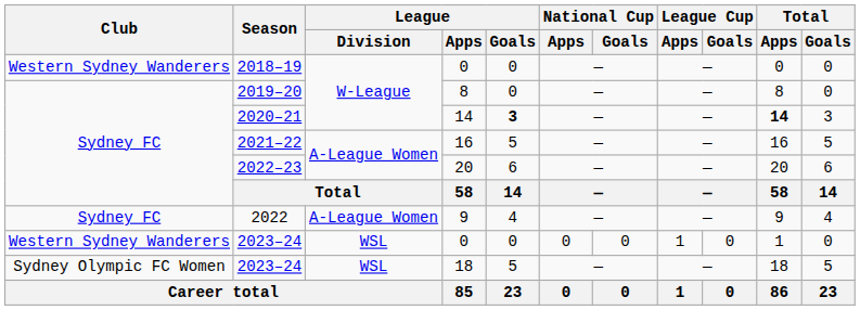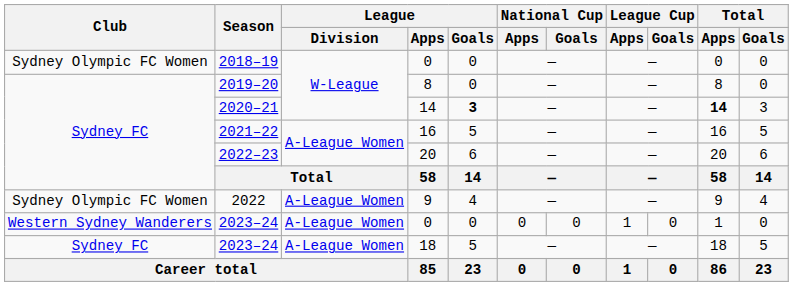2018–19 | Club: Western Sydney Wanderers -> Sydney Olympic FC Women
2022 | Club: Sydney FC -> Sydney Olympic FC Women
2023–24 / 0 | League / Division: WSL -> A-League Women
2023–24 / 18 | Club: Sydney Olympic FC Women -> Sydney FC
2023–24 / 18 | League / Division: WSL -> A-League Women
